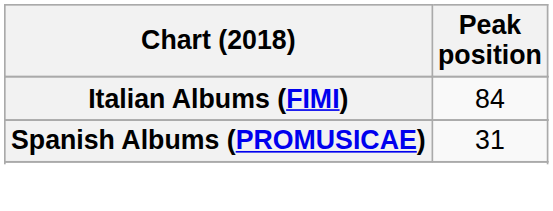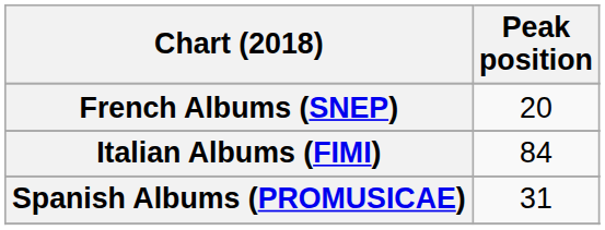+ row: French Albums (SNEP) | 20
